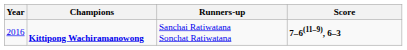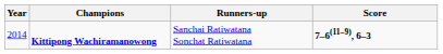Kittipong Wachiramanowong | Year: 2016 -> 2014
